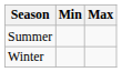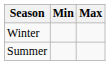rows swapped: Winter <-> Summer
